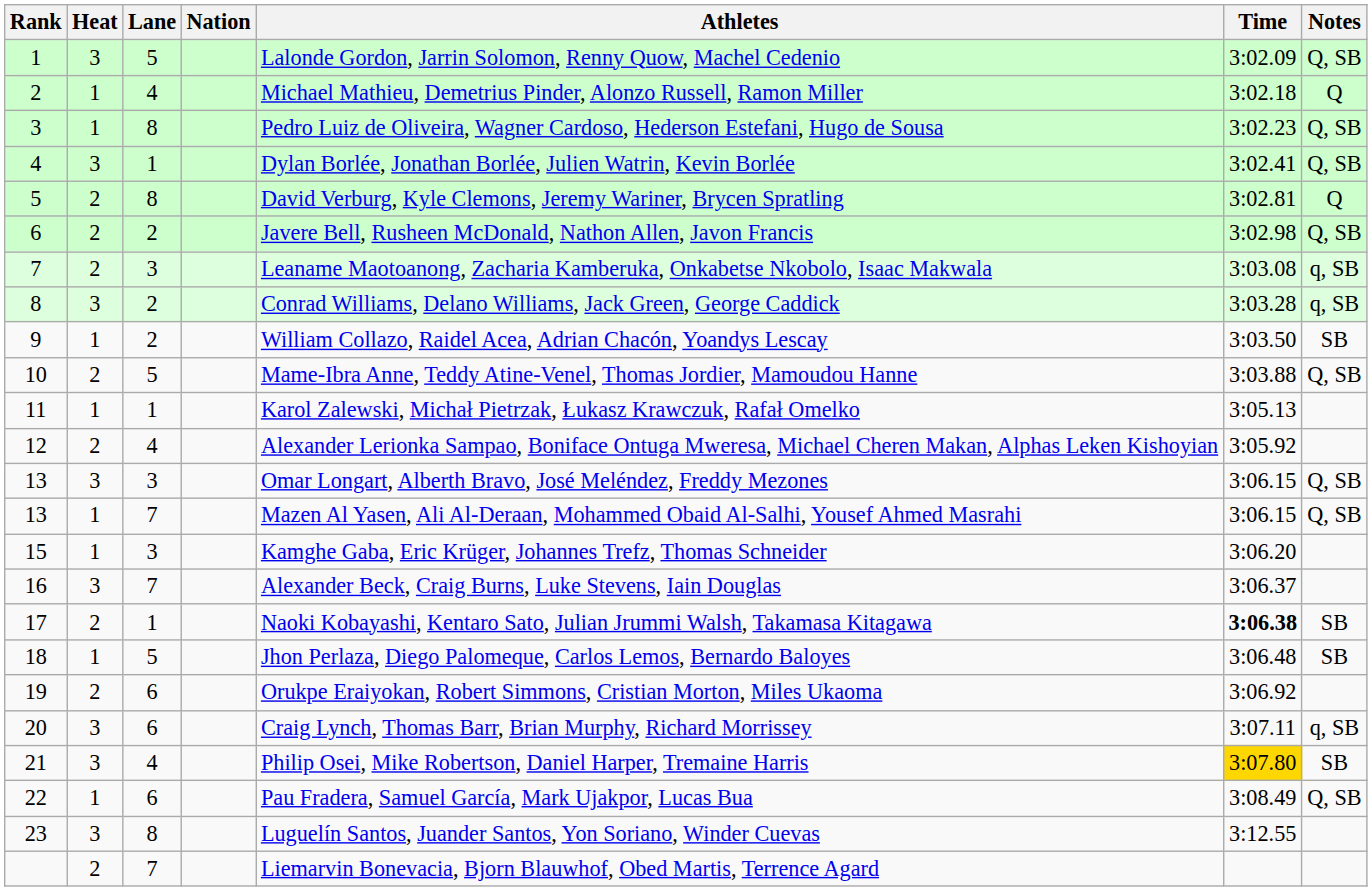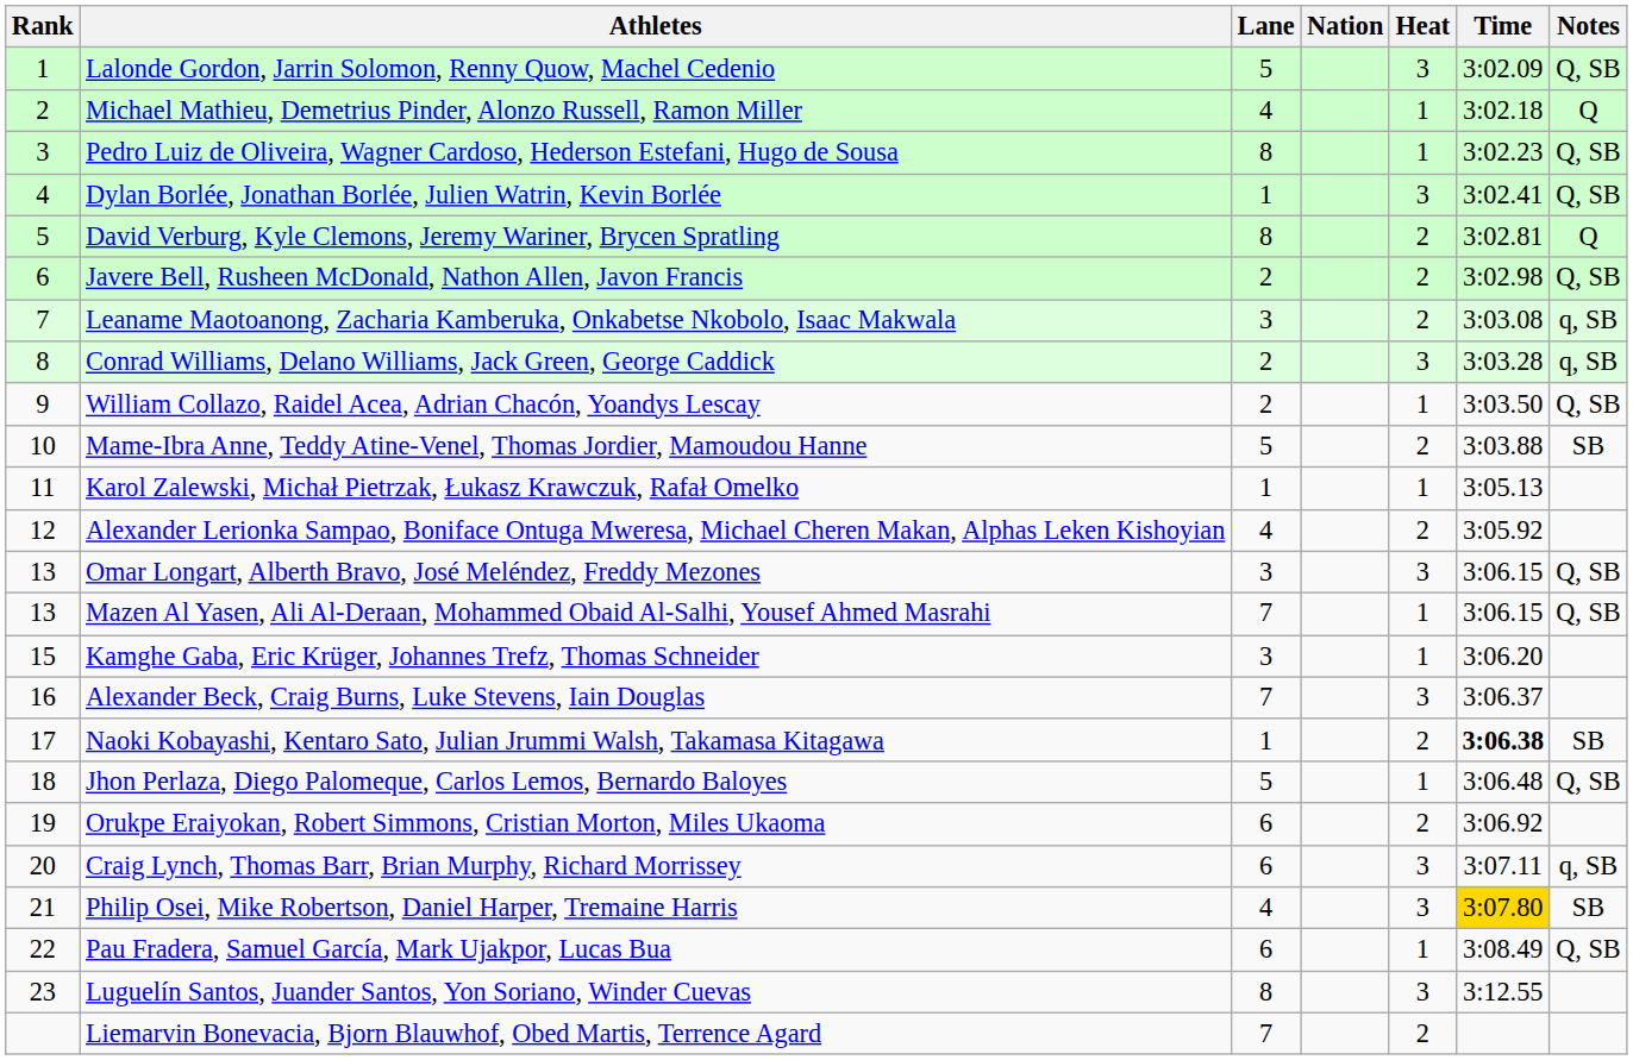columns swapped: Heat <-> Athletes
9 | Notes: SB -> Q, SB
10 | Notes: Q, SB -> SB
18 | Notes: SB -> Q, SB
